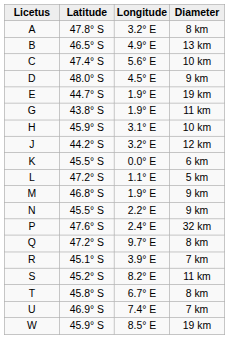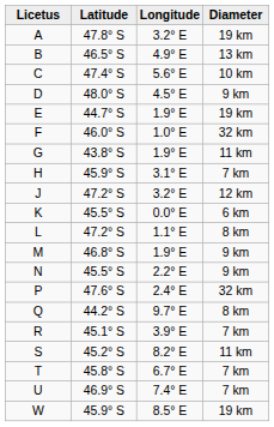A | Diameter: 8 km -> 19 km
+ row: F | 46.0° S | 1.0° E | 32 km
H | Diameter: 10 km -> 7 km
J | Latitude: 44.2° S -> 47.2° S
L | Diameter: 5 km -> 8 km
Q | Latitude: 47.2° S -> 44.2° S
T | Diameter: 8 km -> 7 km
